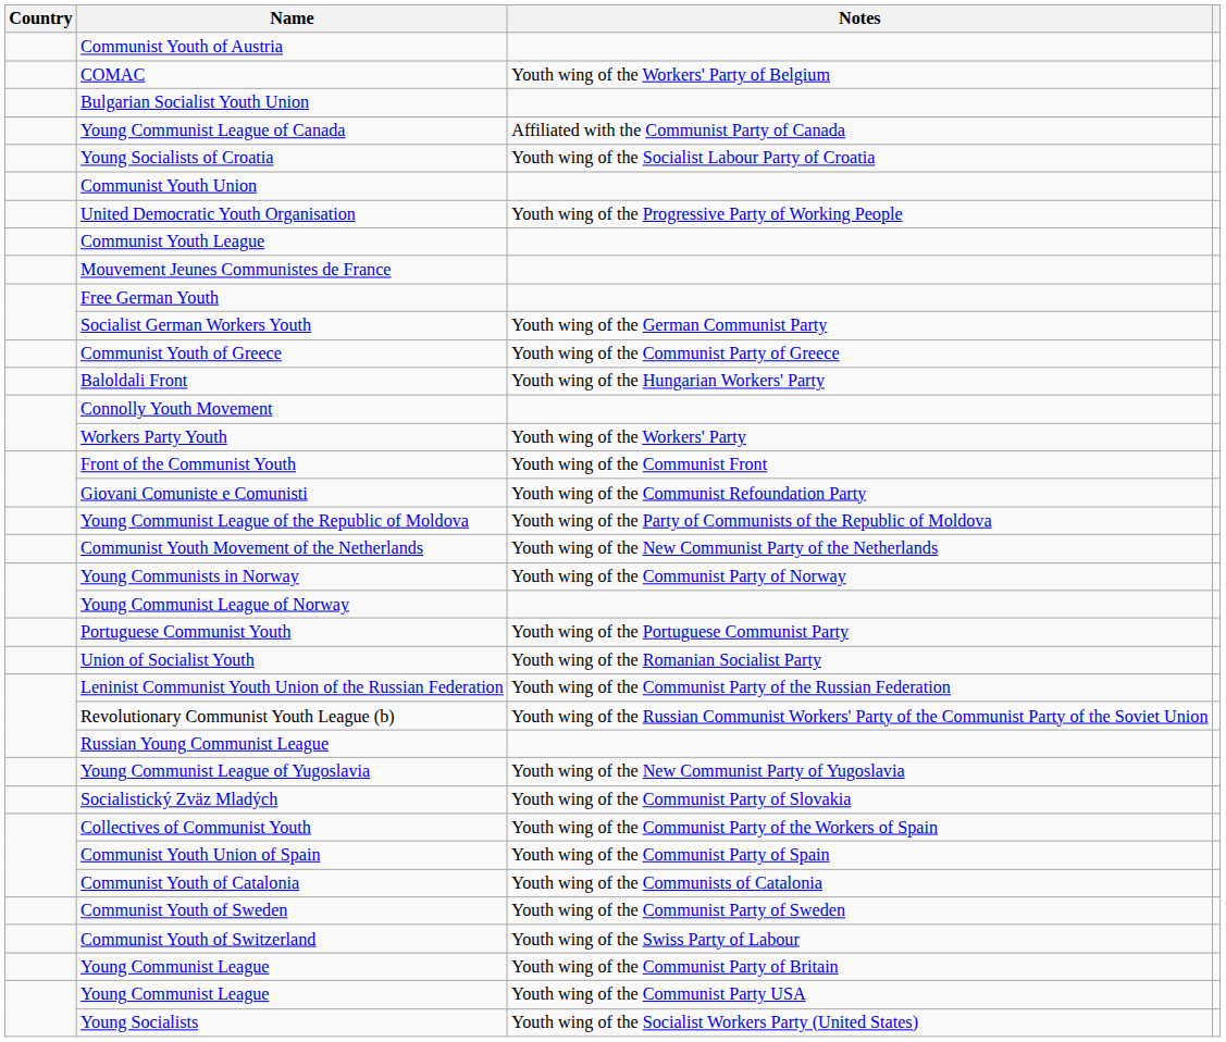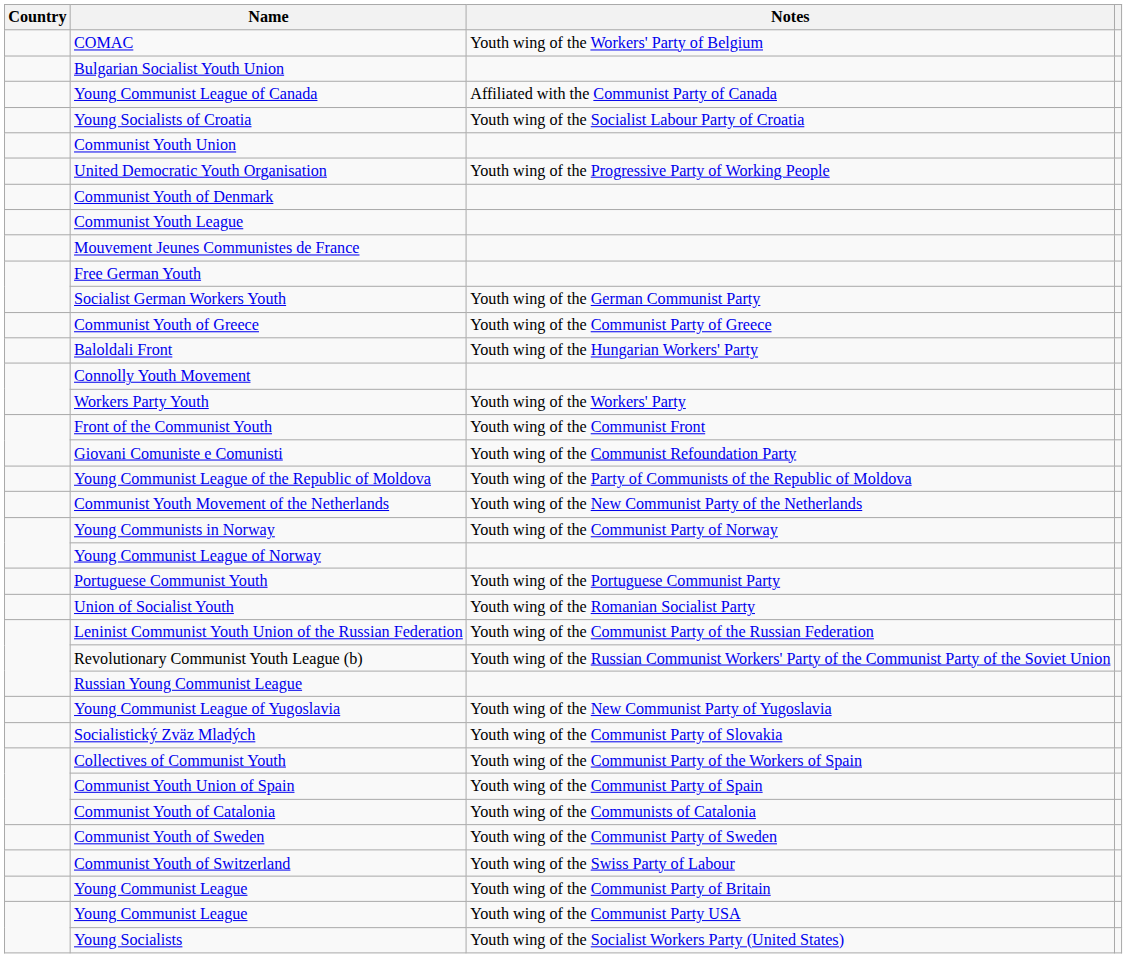- row: Communist Youth of Austria
+ row: Communist Youth of Denmark
